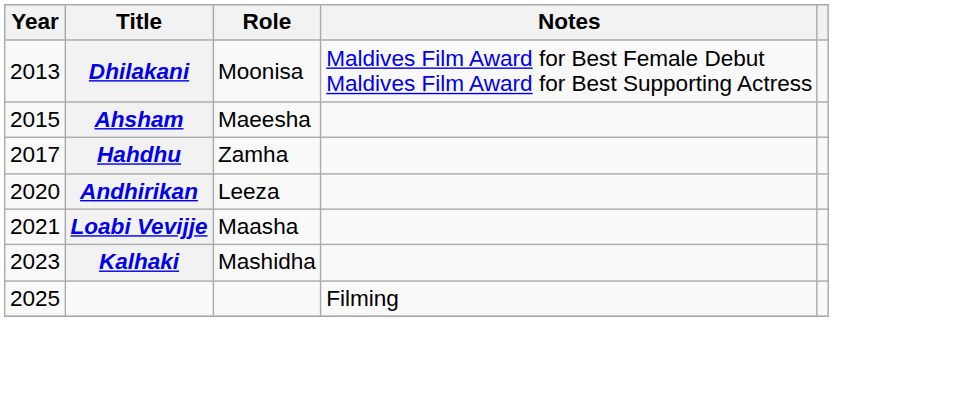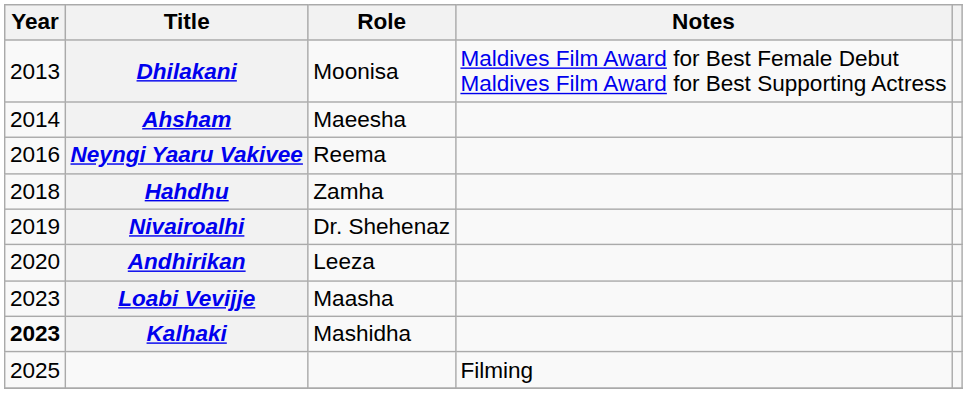Ahsham | Year: 2015 -> 2014
+ row: 2016 | Neyngi Yaaru Vakivee | Reema
Hahdhu | Year: 2017 -> 2018
+ row: 2019 | Nivairoalhi | Dr. Shehenaz
Loabi Vevijje | Year: 2021 -> 2023
Kalhaki | Year: normal -> bold
